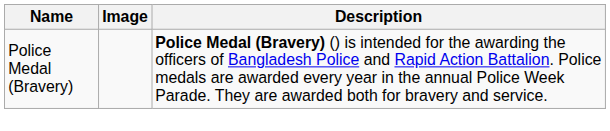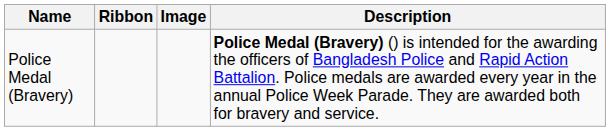+ column: Ribbon
